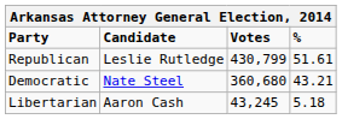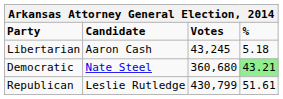rows swapped: Republican <-> Libertarian
Democratic | %: no background -> lightgreen background
